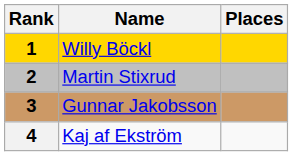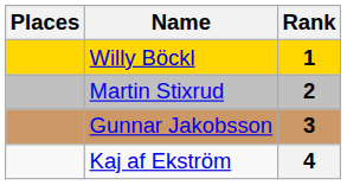columns swapped: Rank <-> Places
